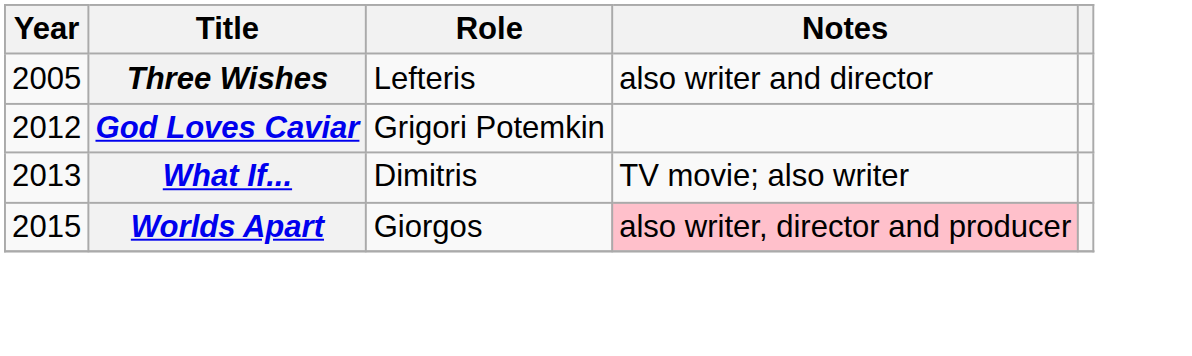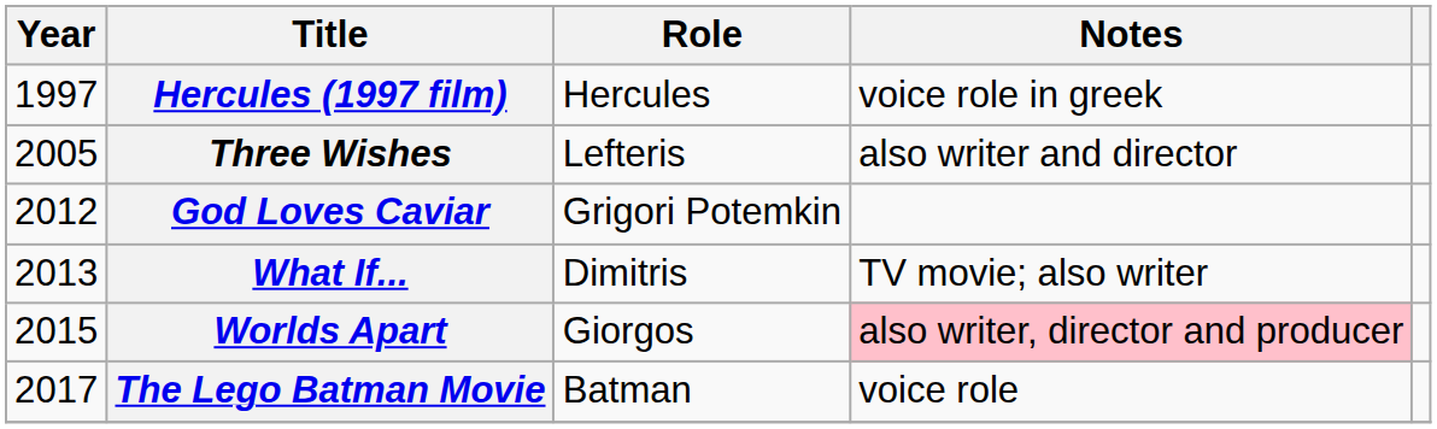+ row: 1997 | Hercules (1997 film) | Hercules | voice role in greek
+ row: 2017 | The Lego Batman Movie | Batman | voice role
